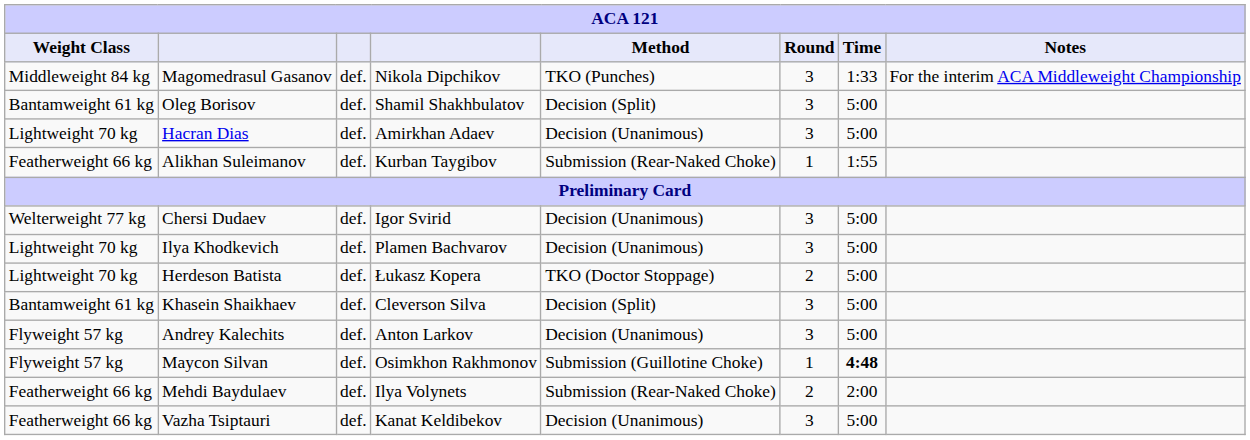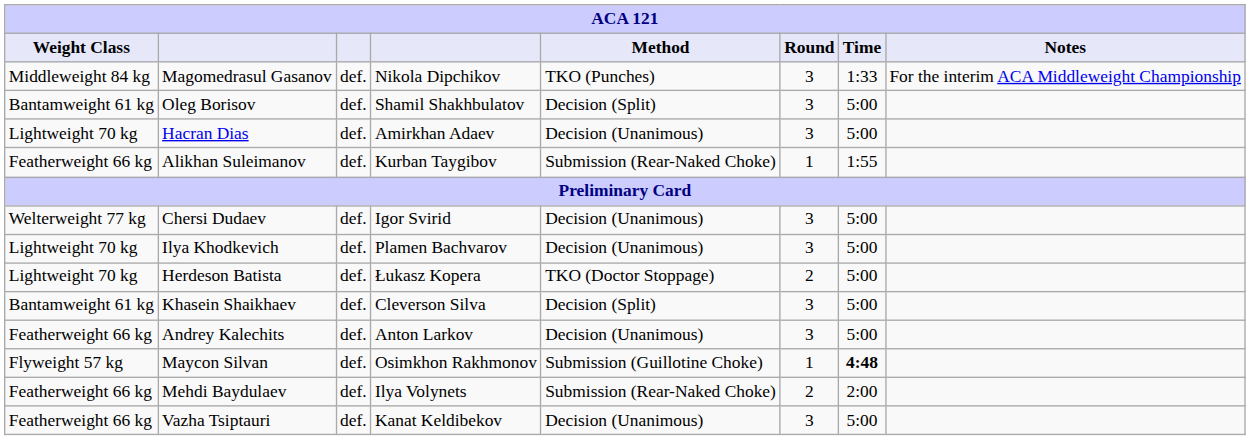Andrey Kalechits | Weight Class: Flyweight 57 kg -> Featherweight 66 kg
